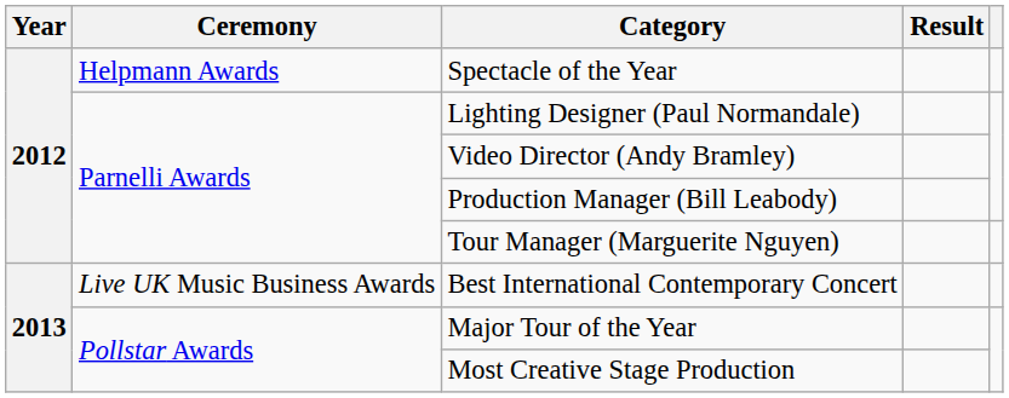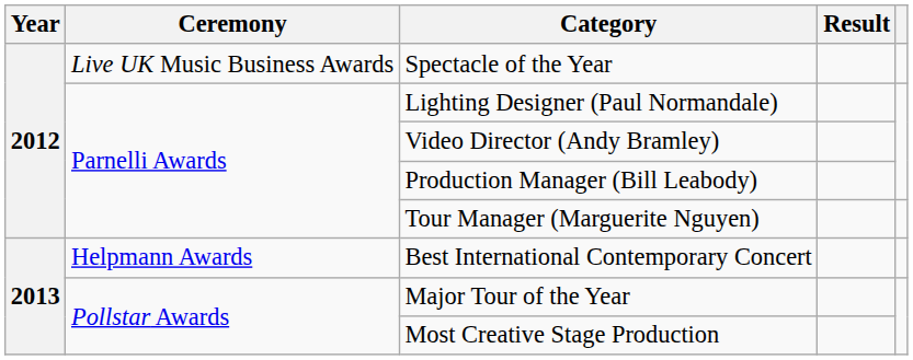Spectacle of the Year | Ceremony: Helpmann Awards -> Live UK Music Business Awards
Best International Contemporary Concert | Ceremony: Live UK Music Business Awards -> Helpmann Awards
